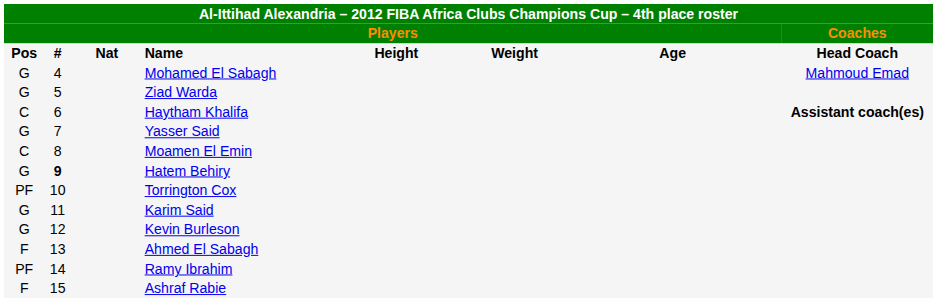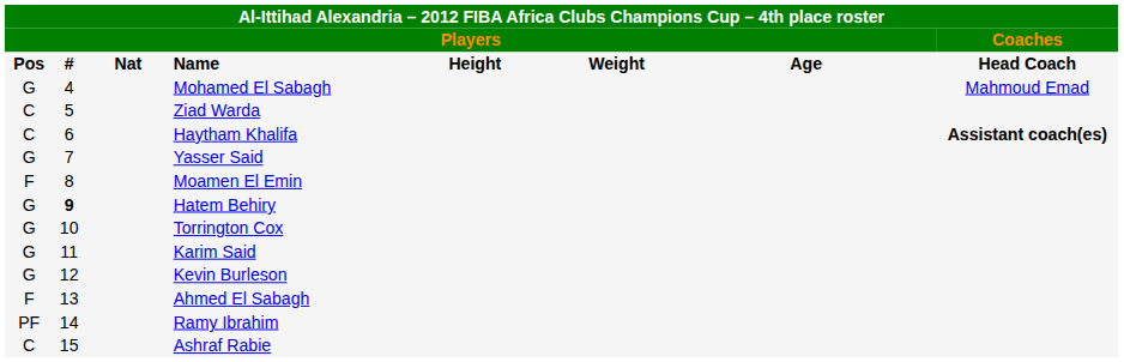Ziad Warda | column 1: G -> C
Moamen El Emin | column 1: C -> F
Torrington Cox | column 1: PF -> G
Ashraf Rabie | column 1: F -> C
